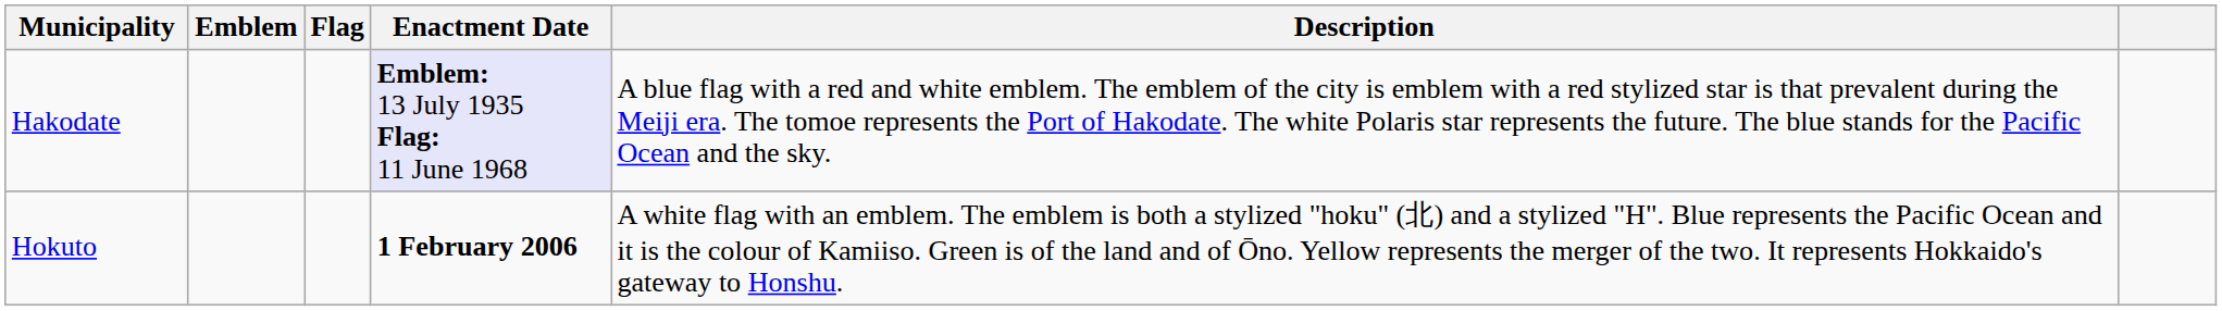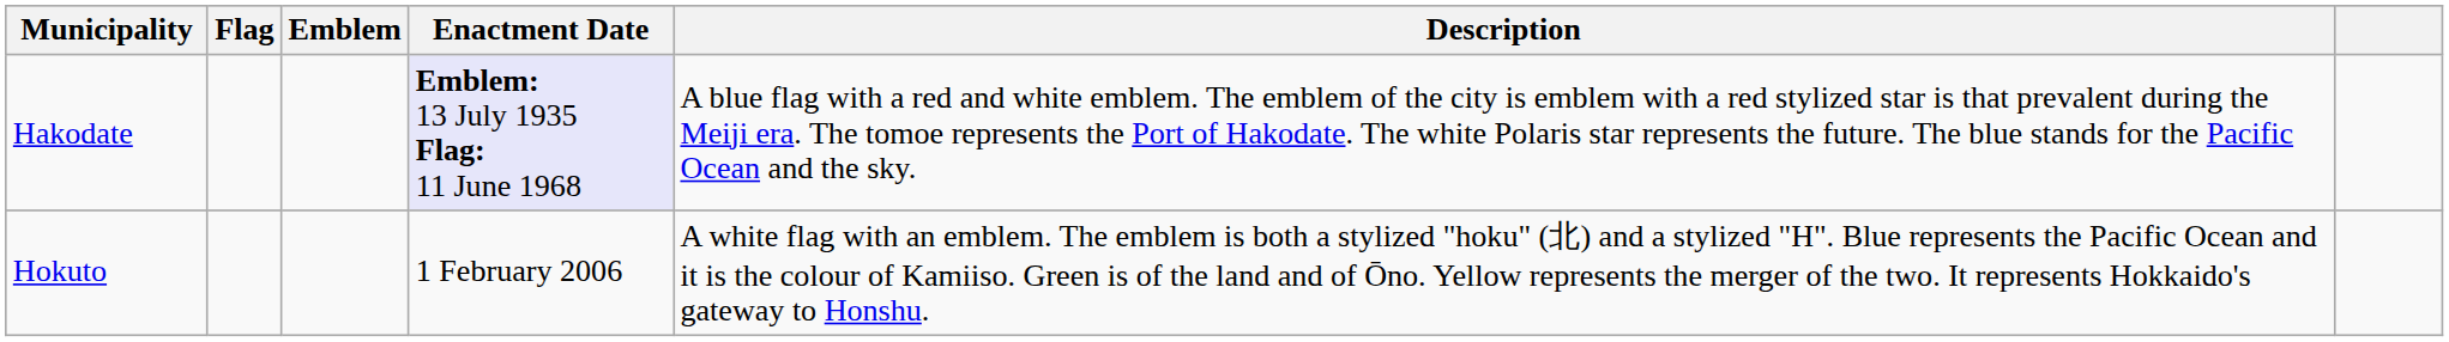columns swapped: Flag <-> Emblem
Hokuto | Enactment Date: bold -> normal
